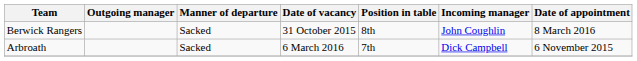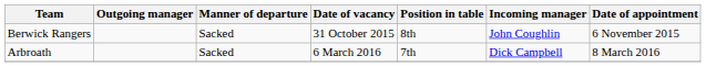Berwick Rangers | Date of appointment: 8 March 2016 -> 6 November 2015
Arbroath | Date of appointment: 6 November 2015 -> 8 March 2016
